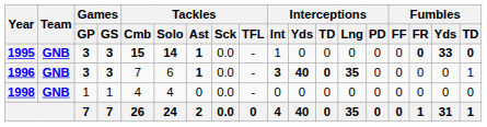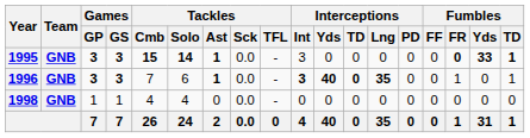1995 | Interceptions / Int: 1 -> 3
1995 | Fumbles / TD: 0 -> 1
1996 | Fumbles / FR: 0 -> 1
